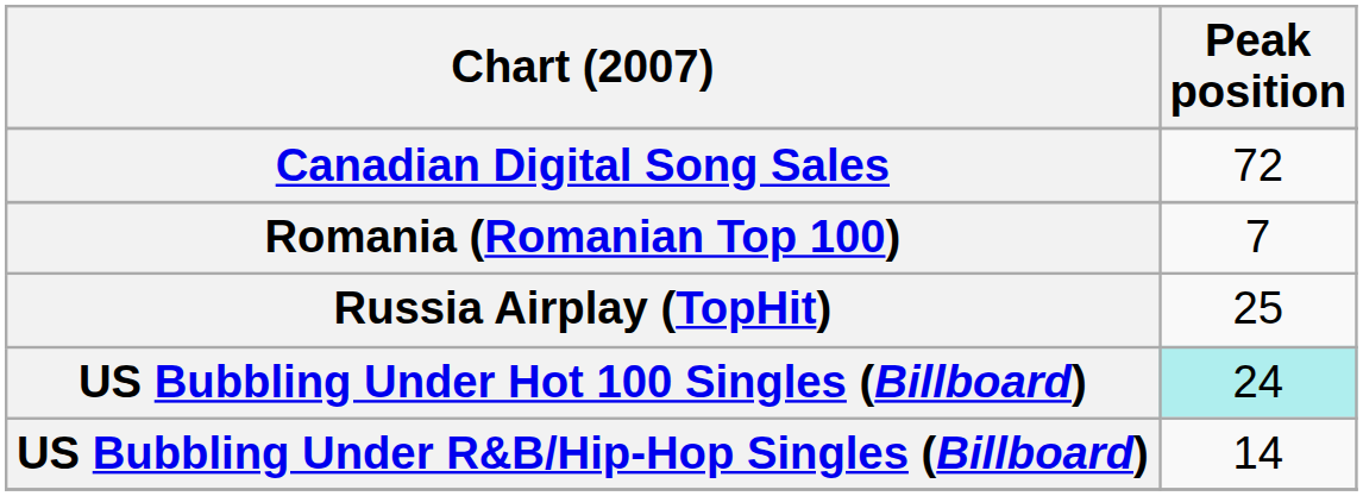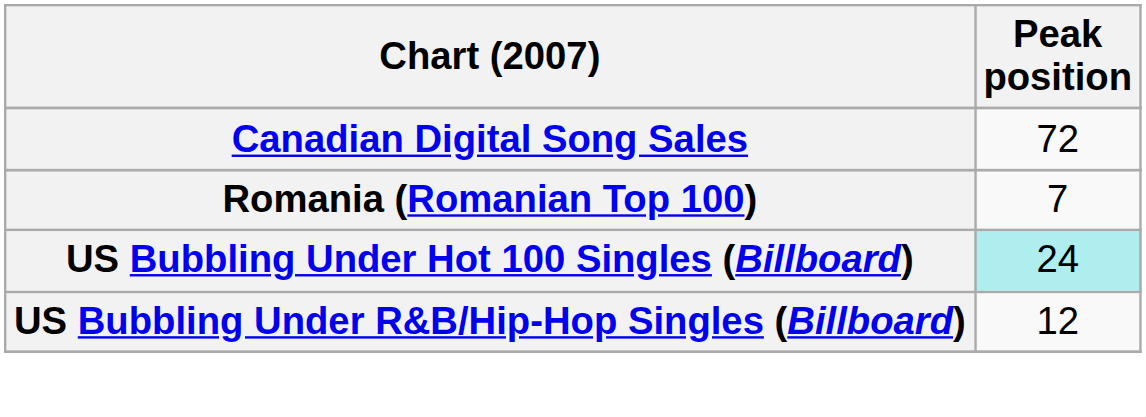- row: Russia Airplay (TopHit) | 25
US Bubbling Under R&B/Hip-Hop Singles (Billboard) | Peak position: 14 -> 12
